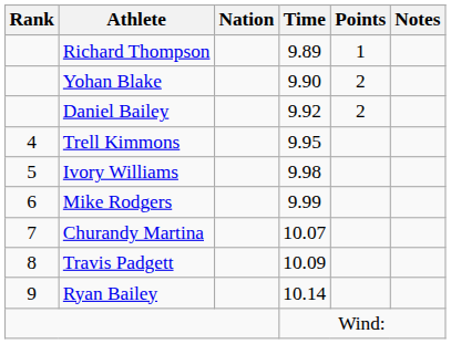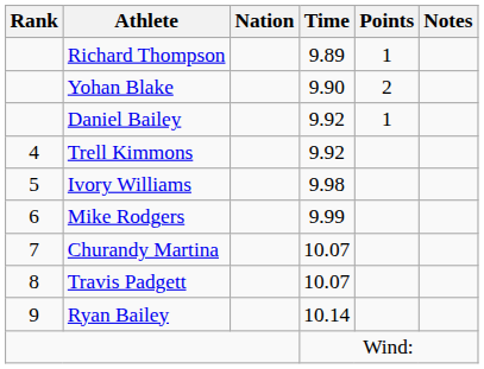Daniel Bailey | Points: 2 -> 1
Trell Kimmons | Time: 9.95 -> 9.92
Travis Padgett | Time: 10.09 -> 10.07
